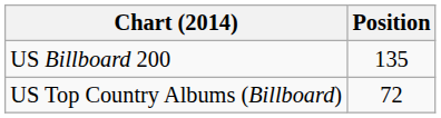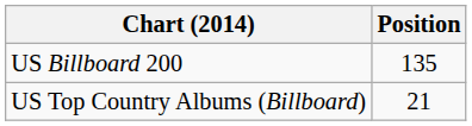US Top Country Albums (Billboard) | Position: 72 -> 21
